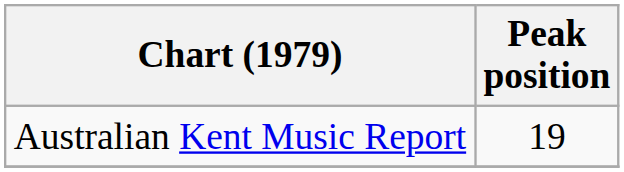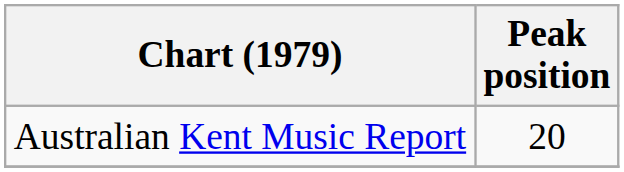Australian Kent Music Report | Peak position: 19 -> 20
